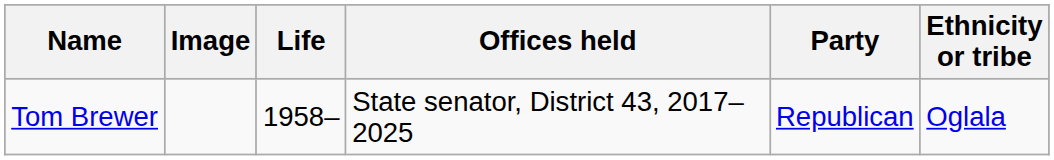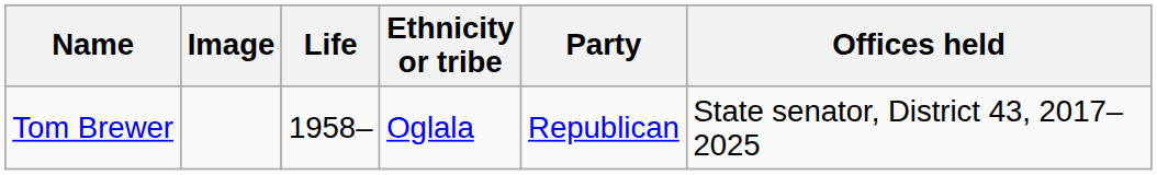columns swapped: Ethnicity or tribe <-> Offices held
